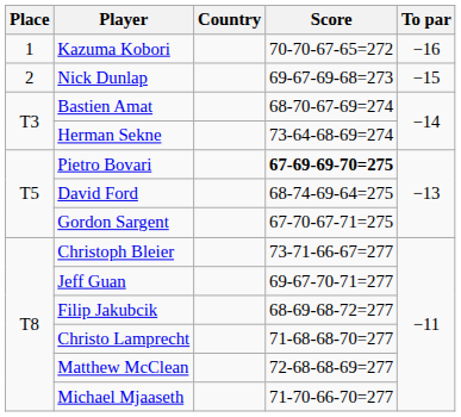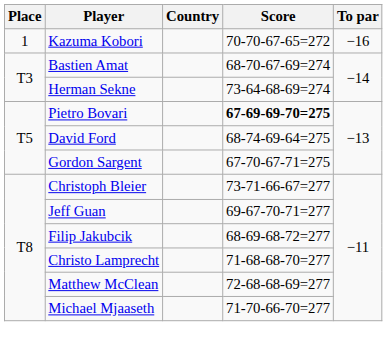- row: 2 | Nick Dunlap | 69-67-69-68=273 | −15
